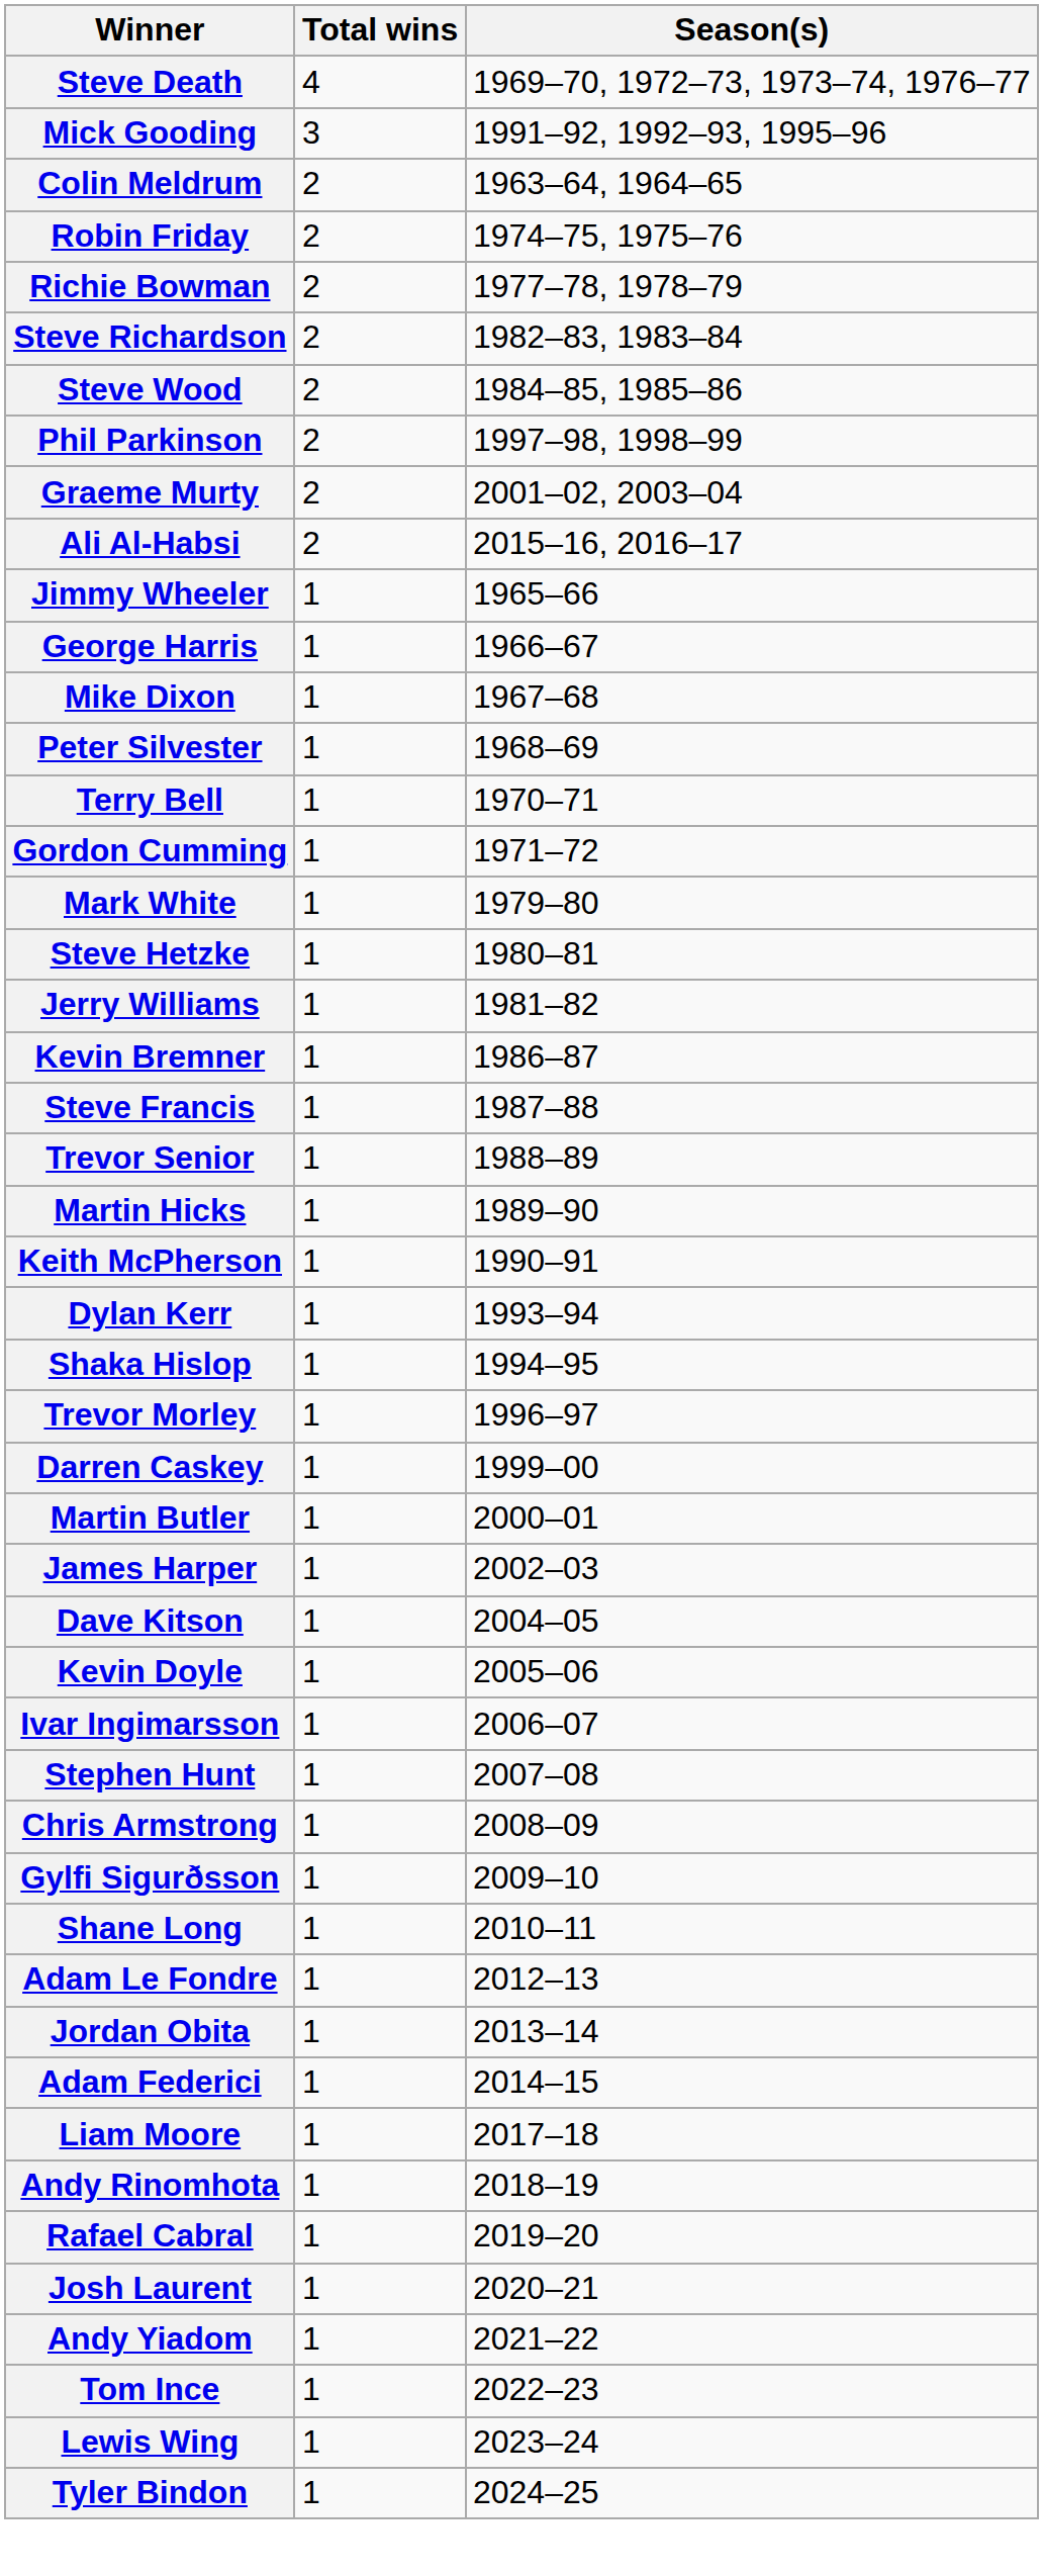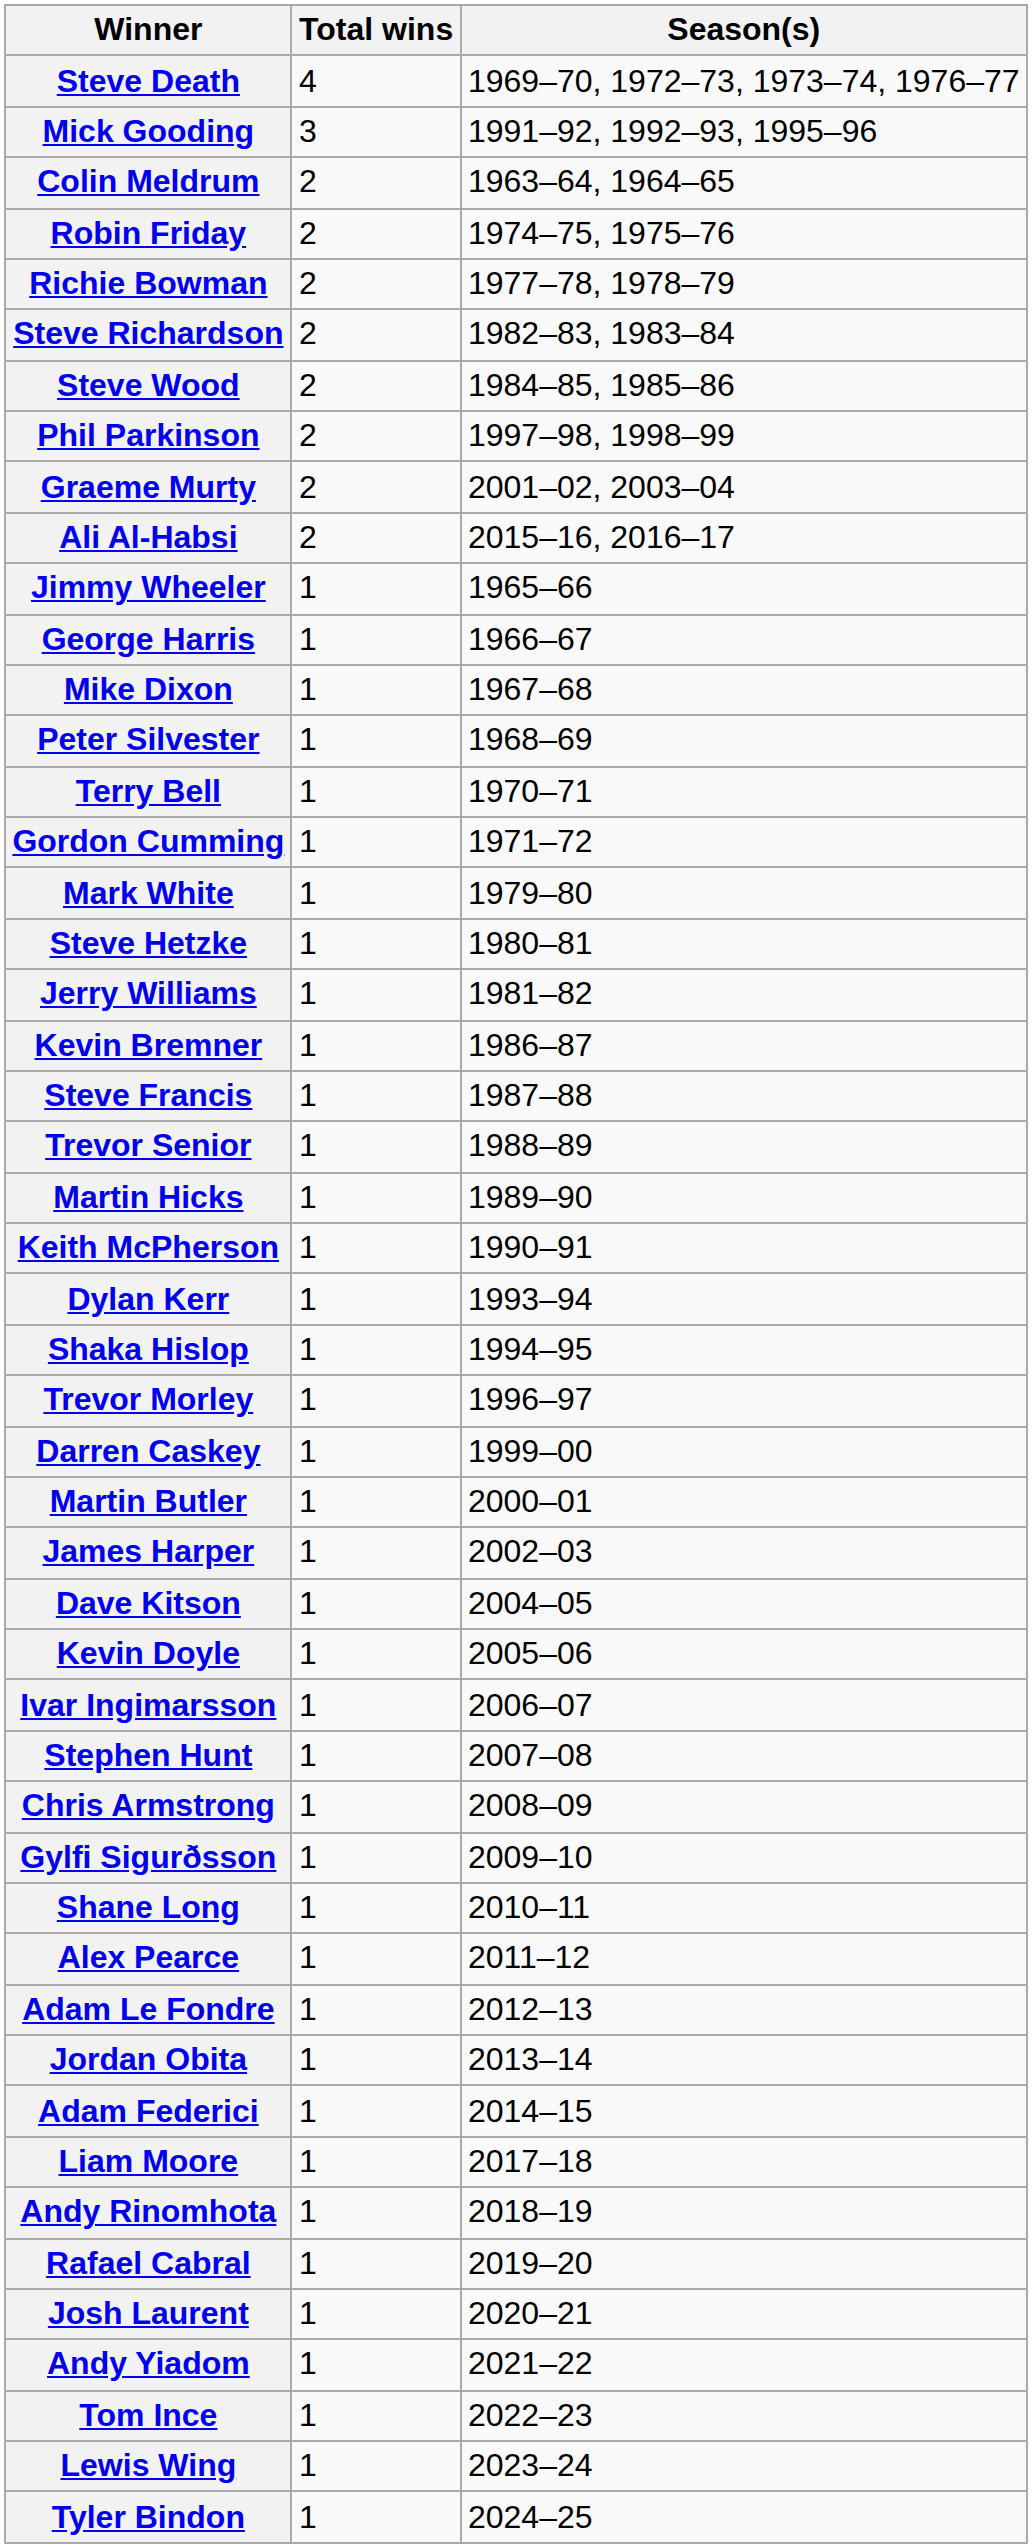+ row: Alex Pearce | 1 | 2011–12
